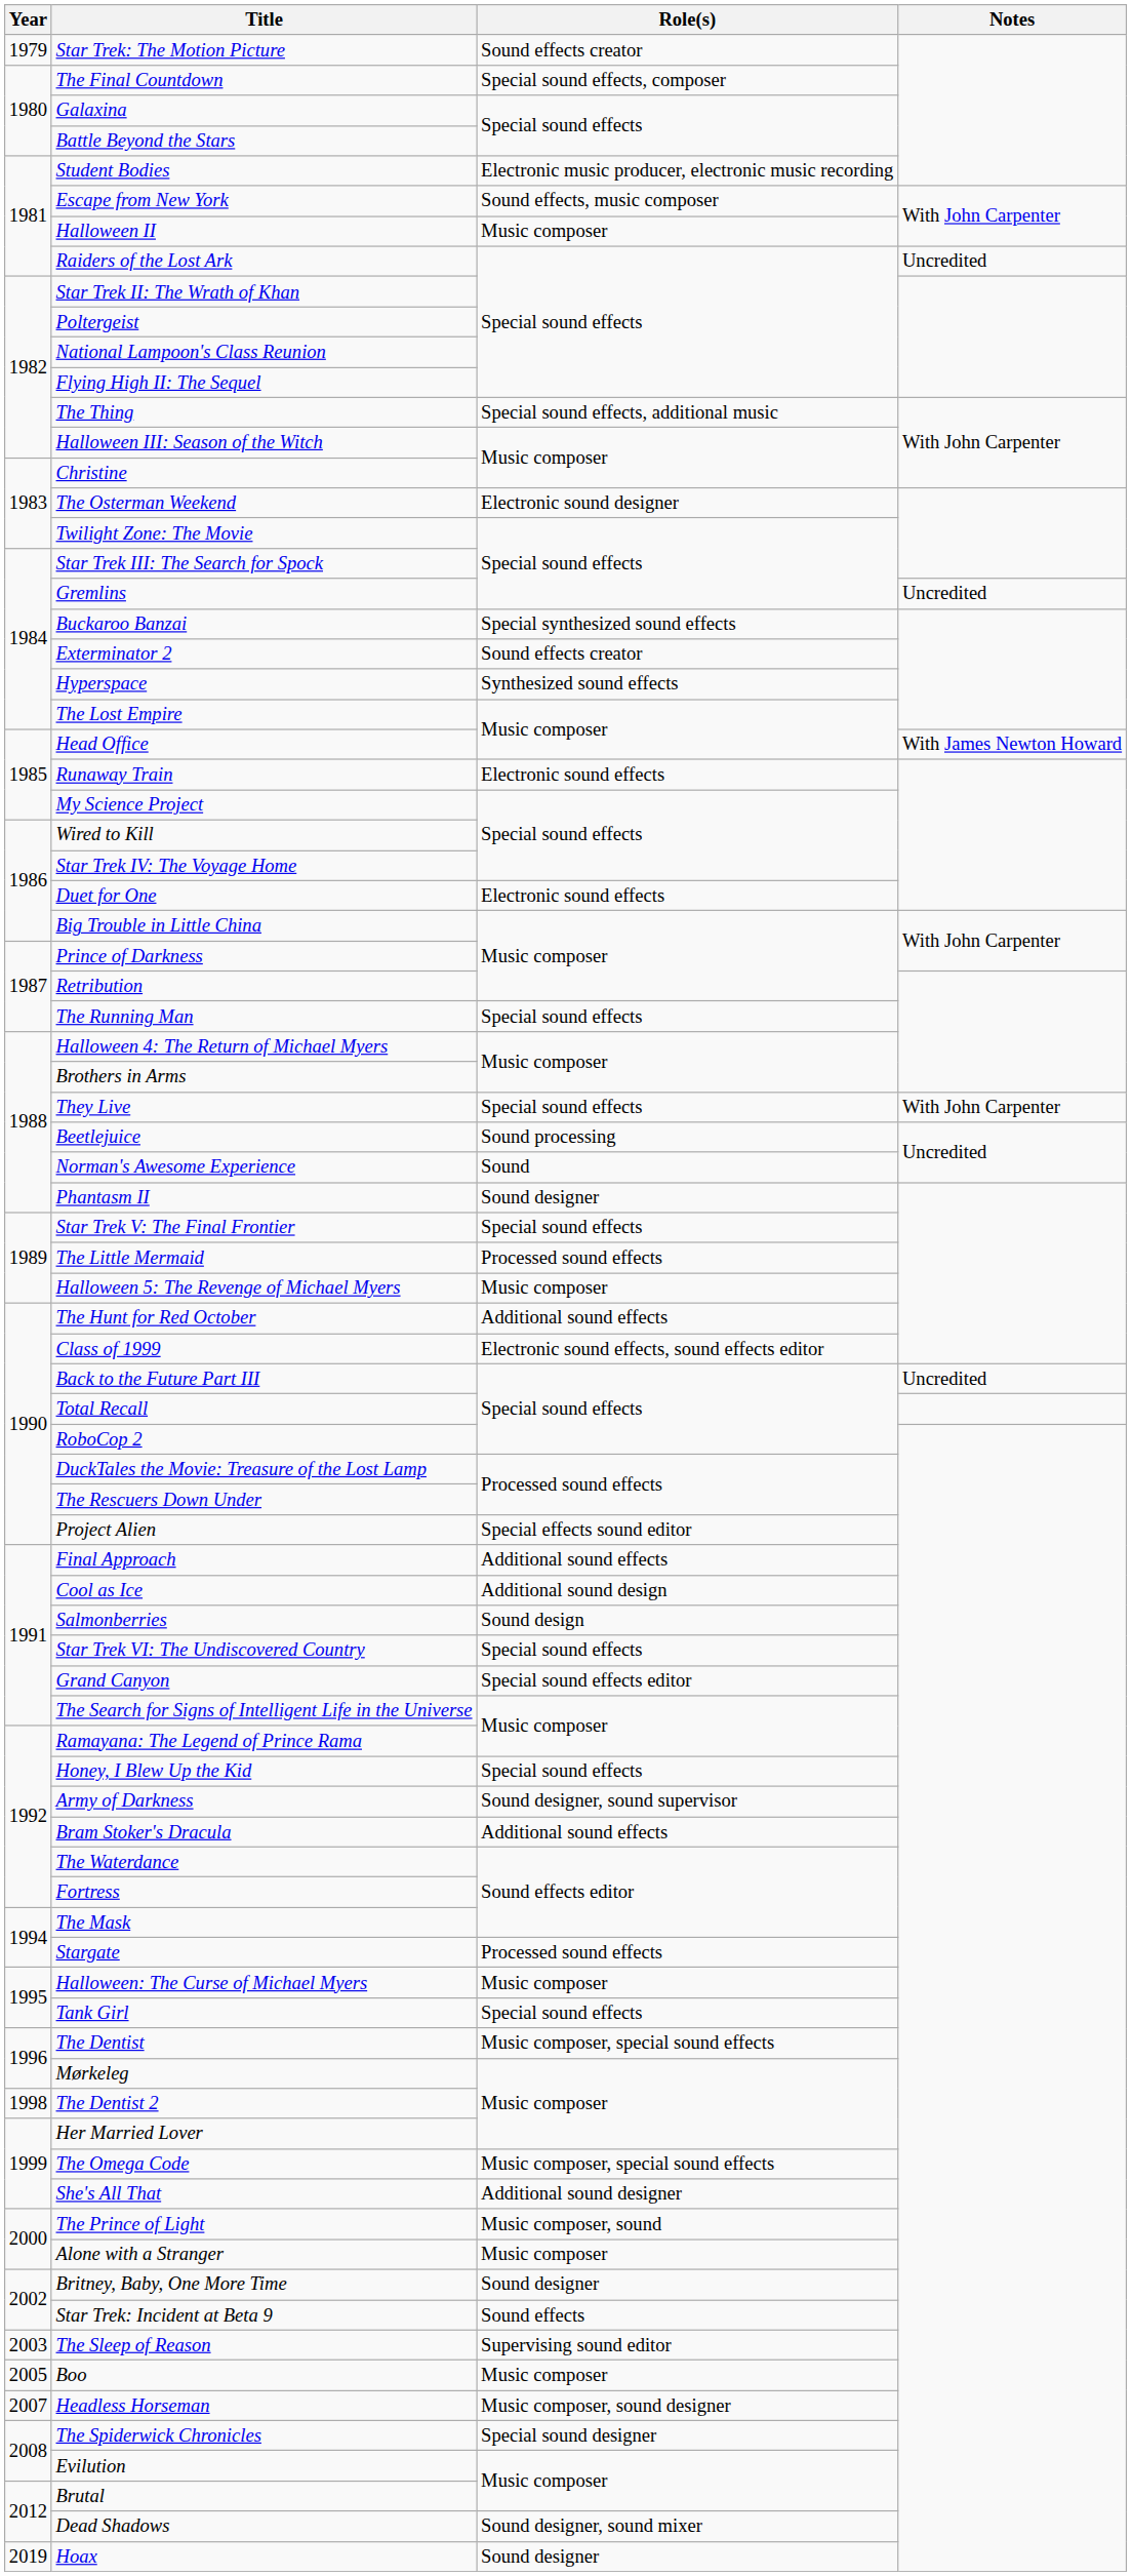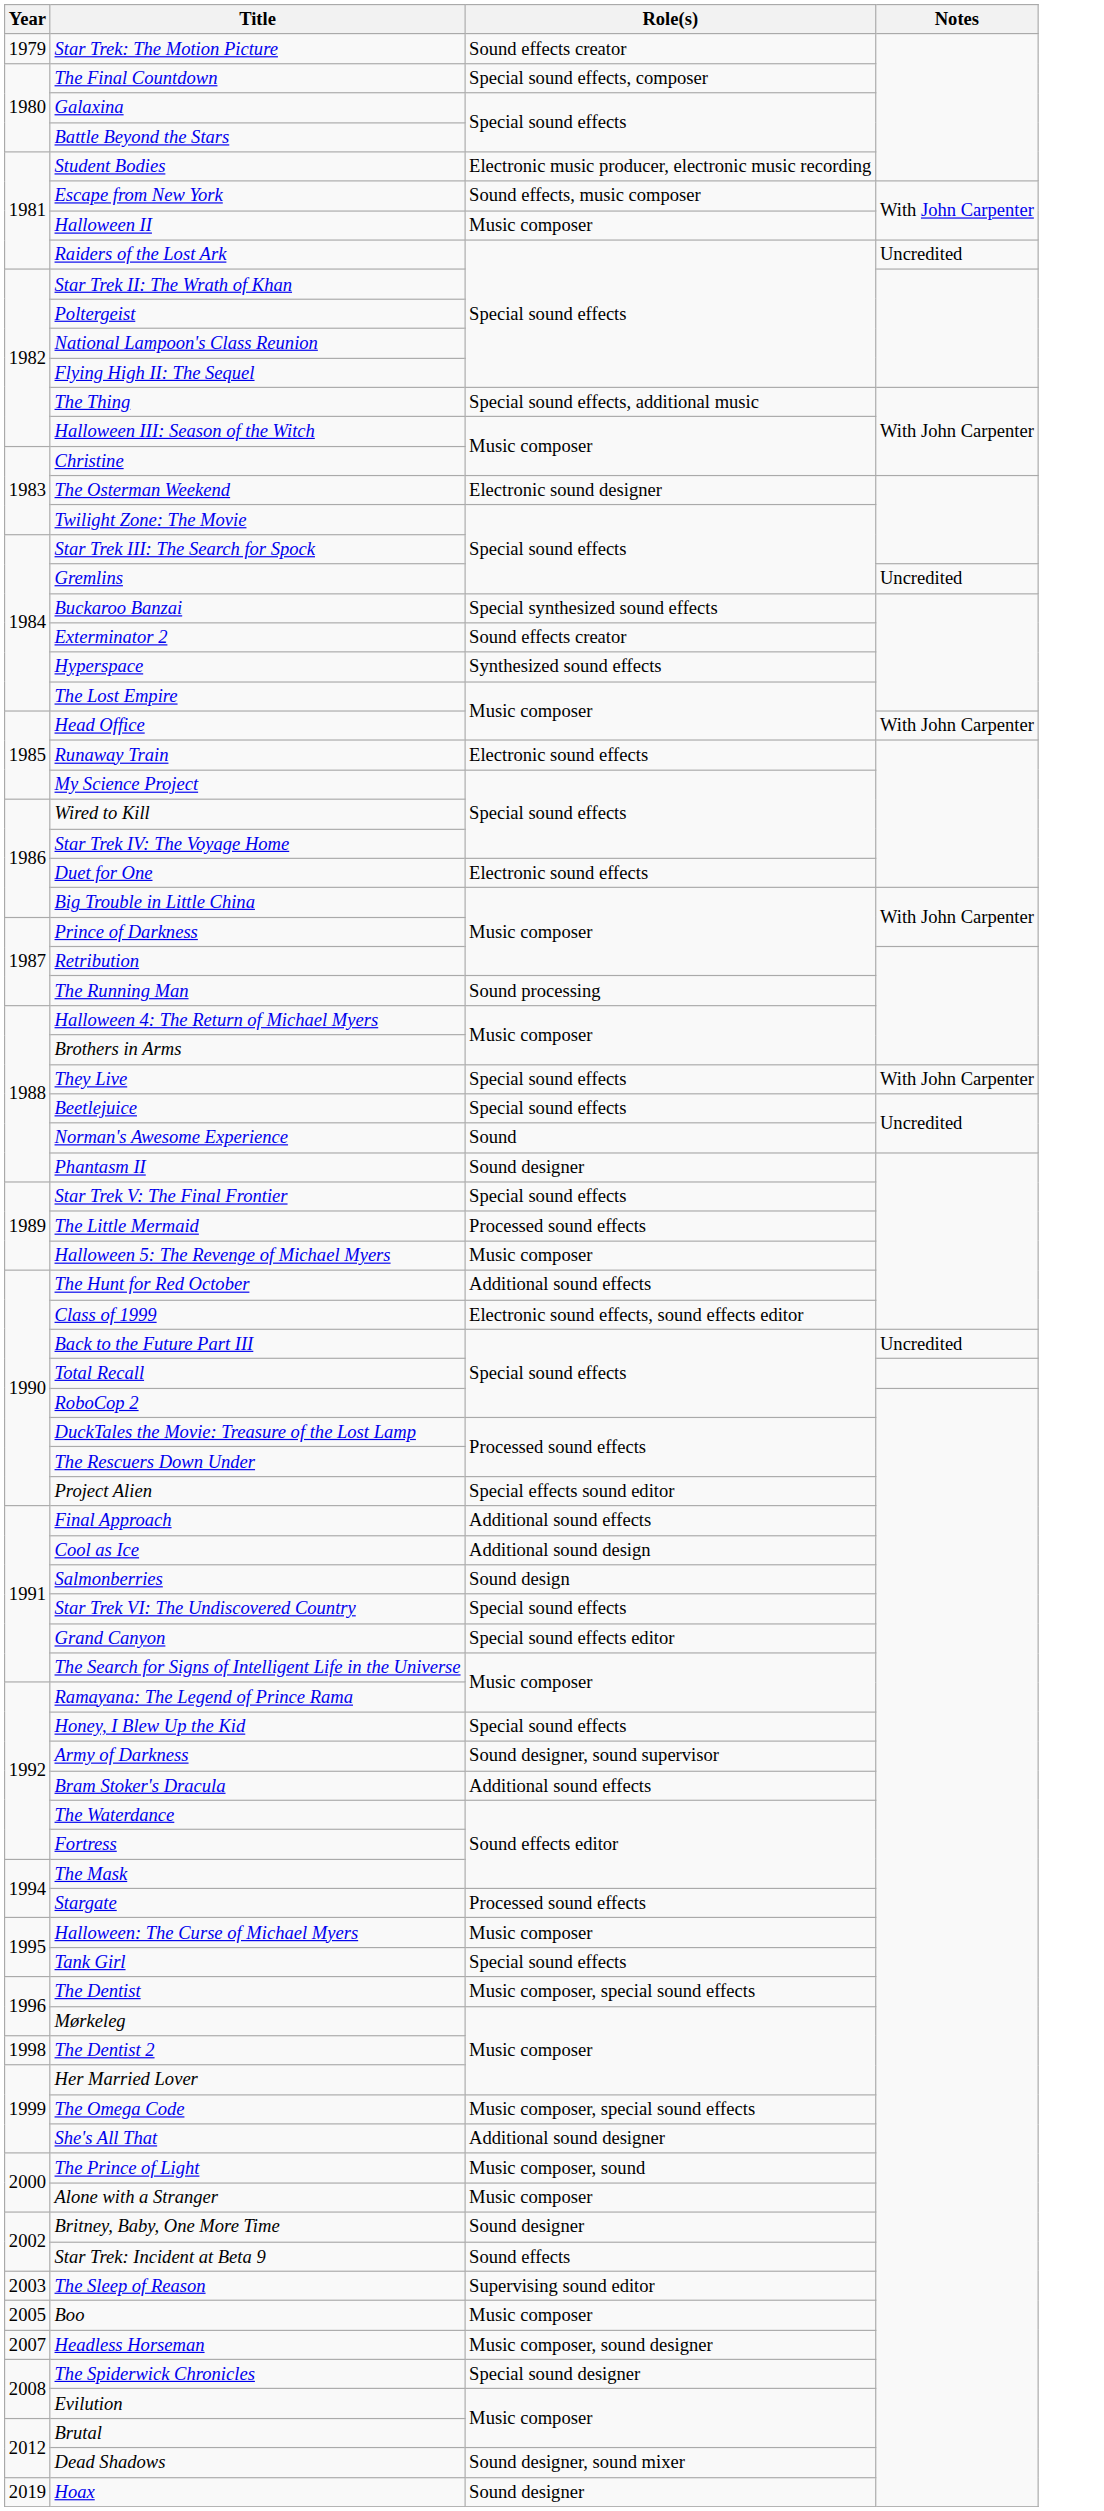Head Office | Notes: With James Newton Howard -> With John Carpenter
The Running Man | Role(s): Special sound effects -> Sound processing
Beetlejuice | Role(s): Sound processing -> Special sound effects
